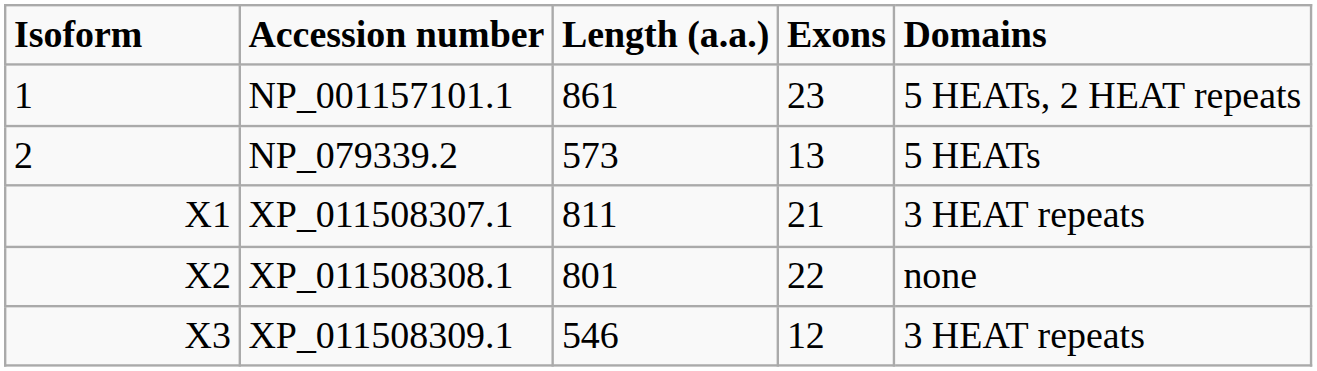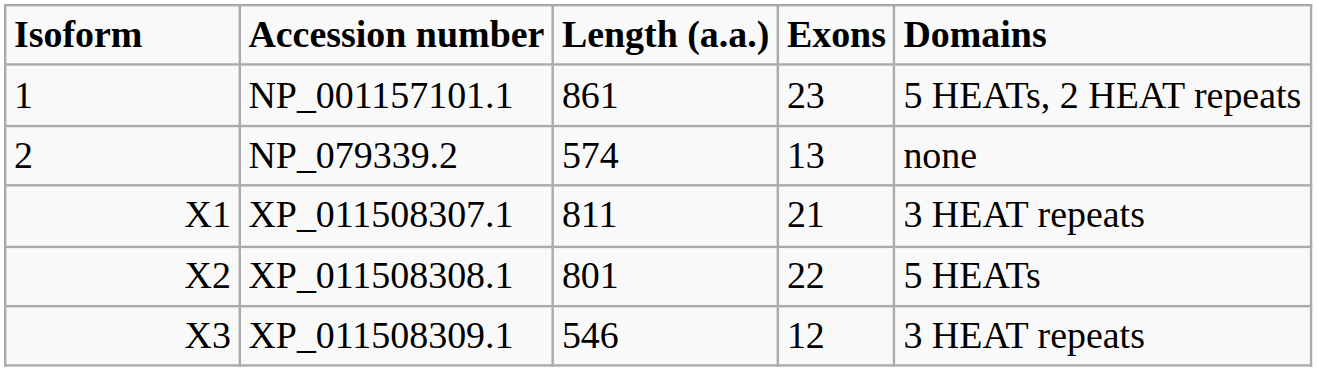NP_079339.2 | Length (a.a.): 573 -> 574
NP_079339.2 | Domains: 5 HEATs -> none
XP_011508308.1 | Domains: none -> 5 HEATs
